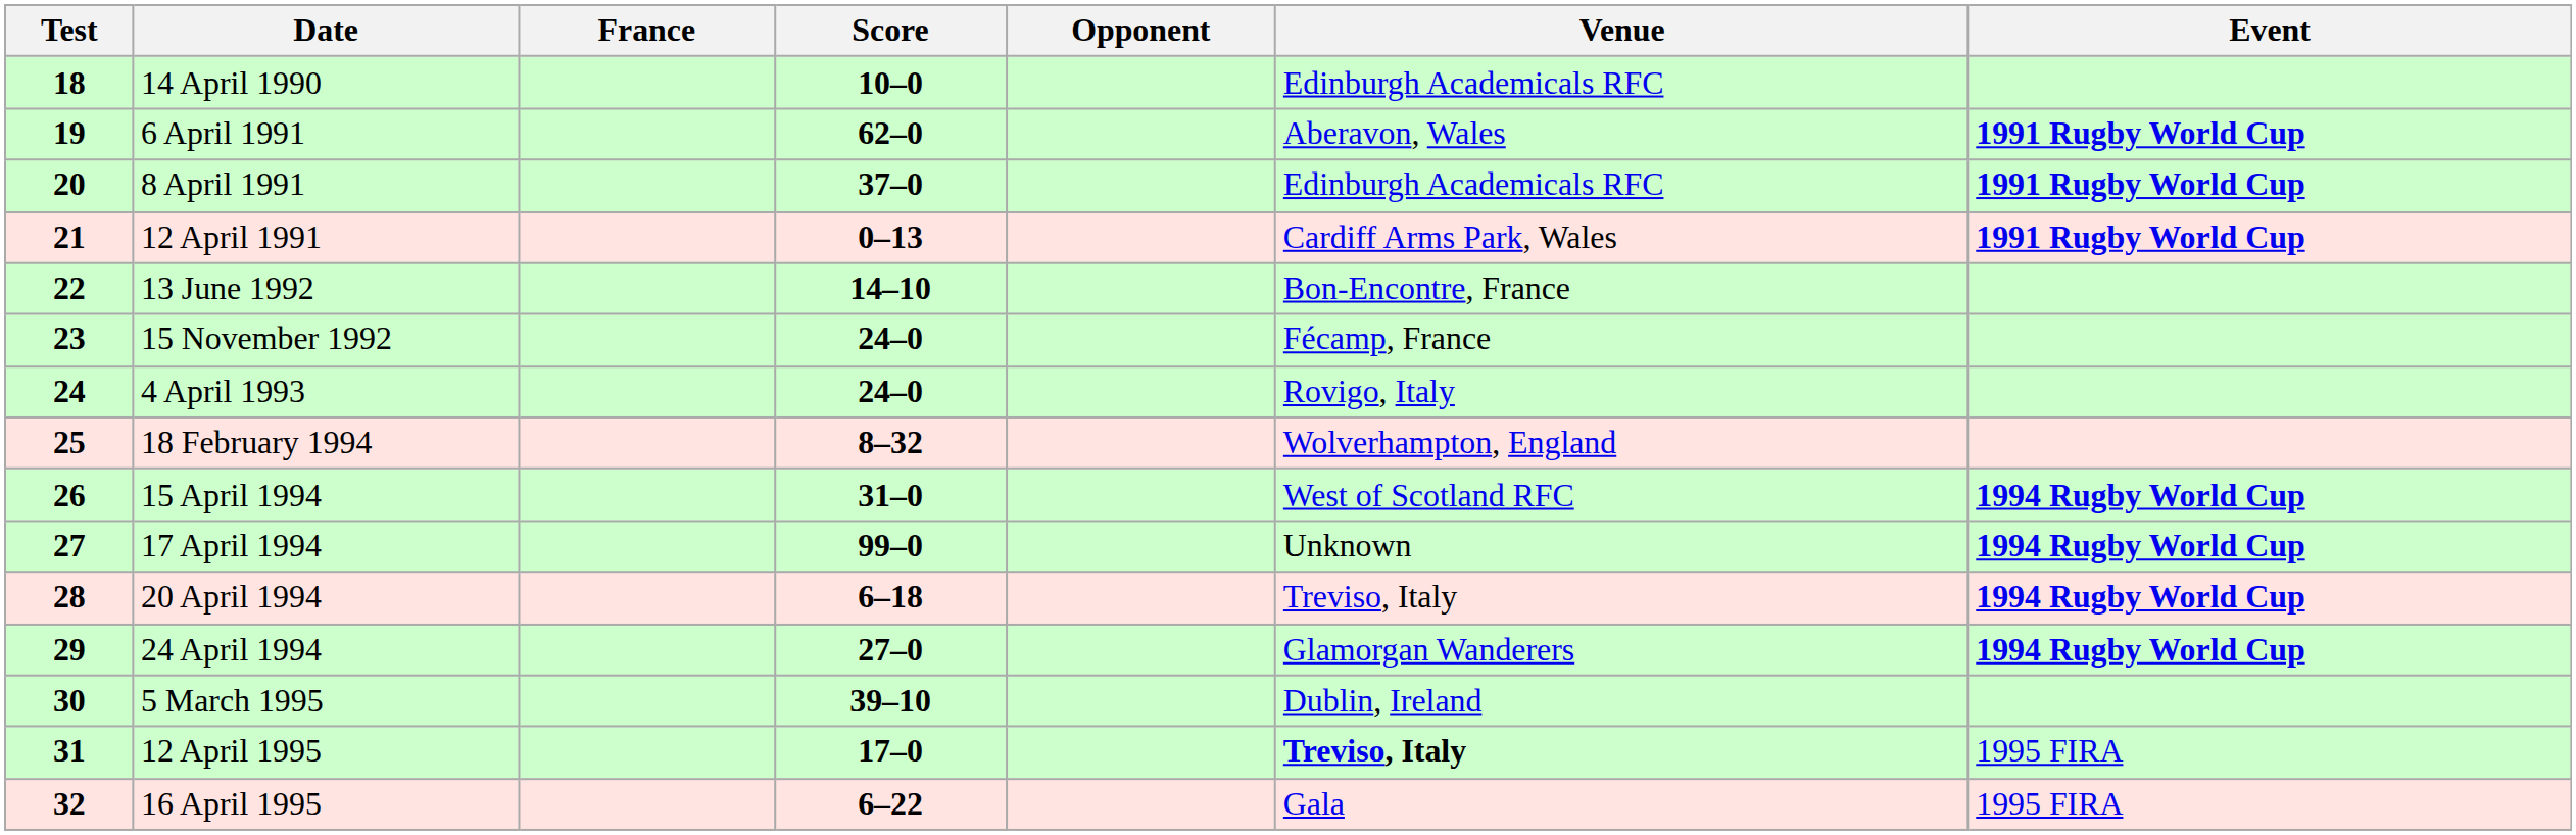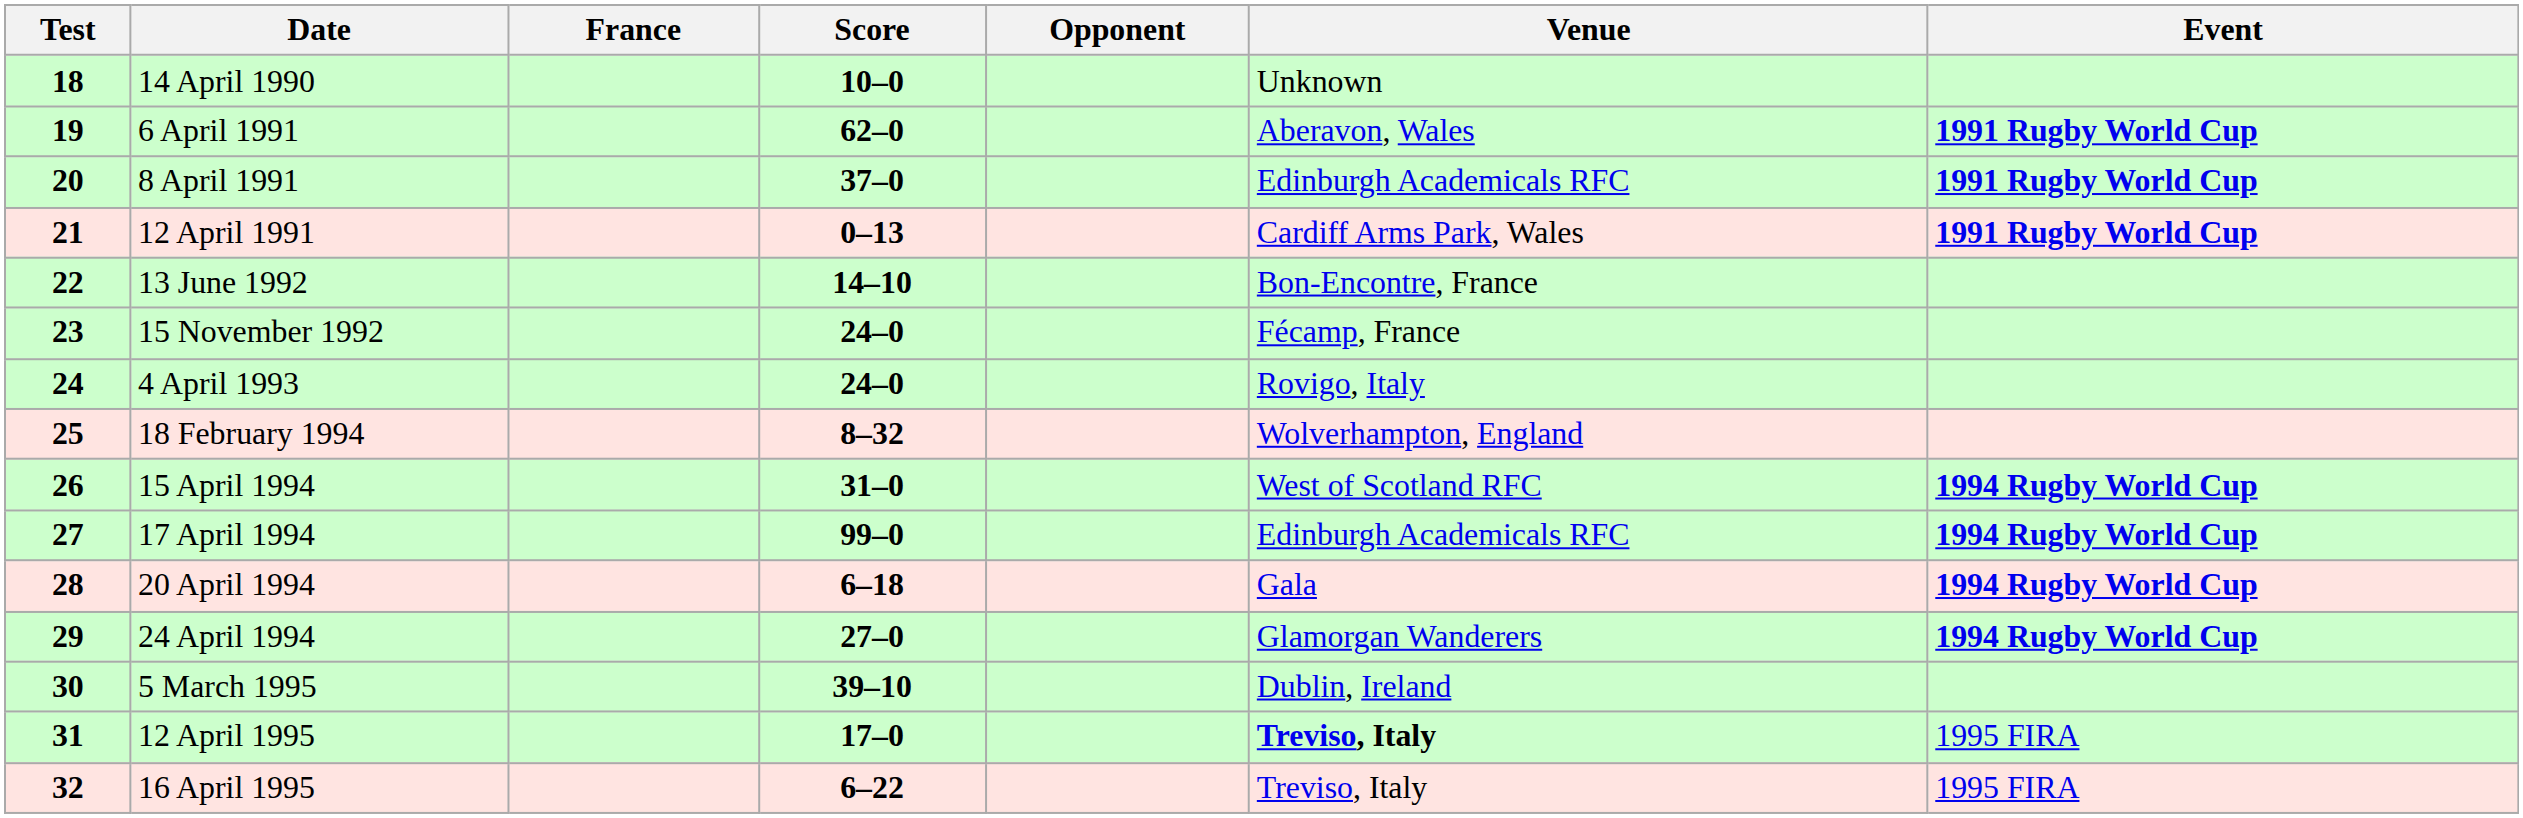14 April 1990 | Venue: Edinburgh Academicals RFC -> Unknown
17 April 1994 | Venue: Unknown -> Edinburgh Academicals RFC
20 April 1994 | Venue: Treviso, Italy -> Gala
16 April 1995 | Venue: Gala -> Treviso, Italy
